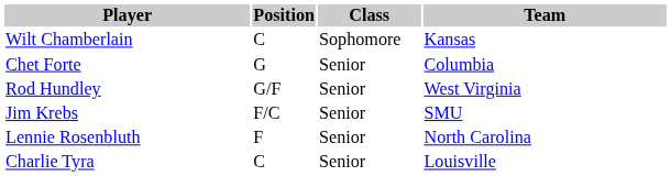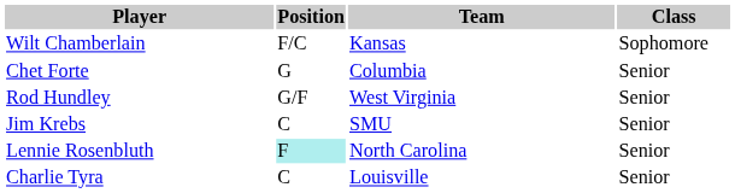columns swapped: Class <-> Team
Wilt Chamberlain | Position: C -> F/C
Jim Krebs | Position: F/C -> C
Lennie Rosenbluth | Position: no background -> paleturquoise background
